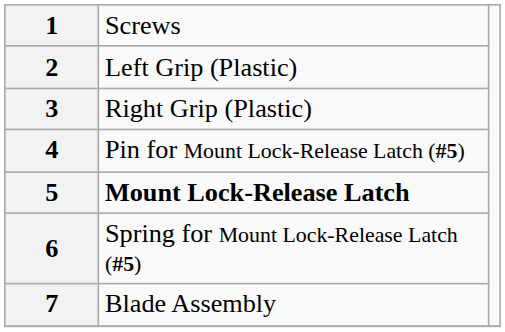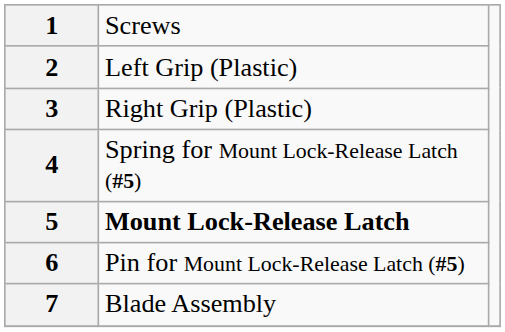4 | column 2: Pin for Mount Lock-Release Latch (#5) -> Spring for Mount Lock-Release Latch (#5)
6 | column 2: Spring for Mount Lock-Release Latch (#5) -> Pin for Mount Lock-Release Latch (#5)
